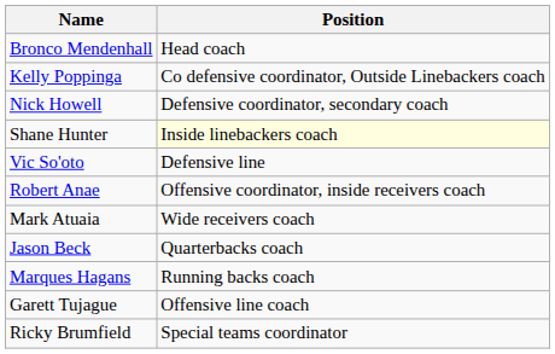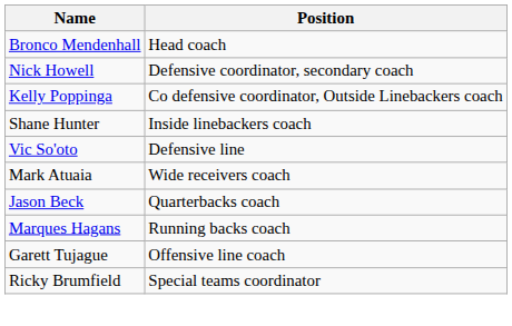rows swapped: Nick Howell <-> Kelly Poppinga
Shane Hunter | Position: lightyellow background -> no background
- row: Robert Anae | Offensive coordinator, inside receivers coach
